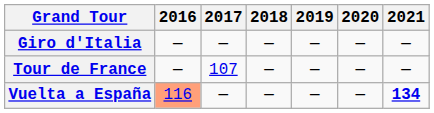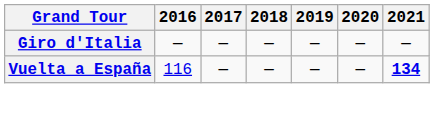- row: Tour de France | — | 107 | — | — | — | —
Vuelta a España | 2016: lightsalmon background -> no background
